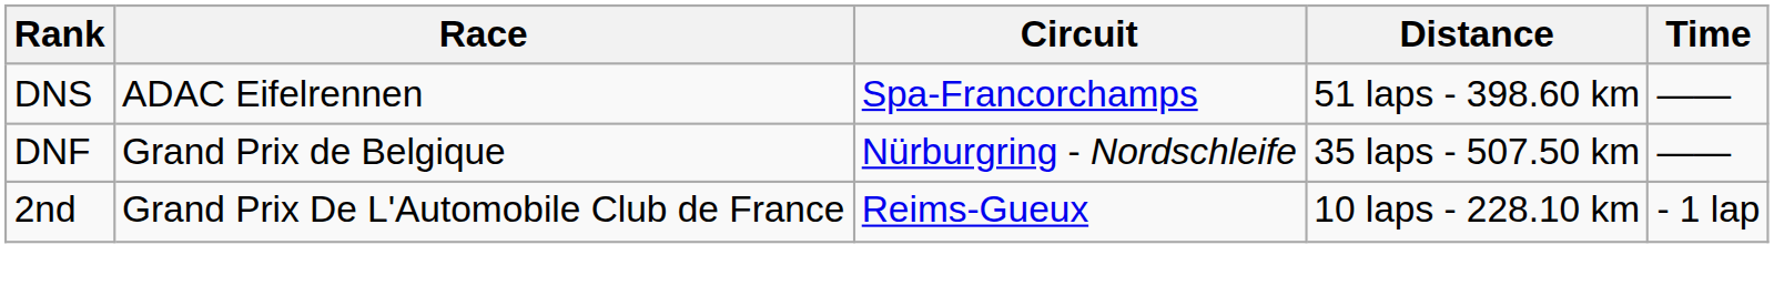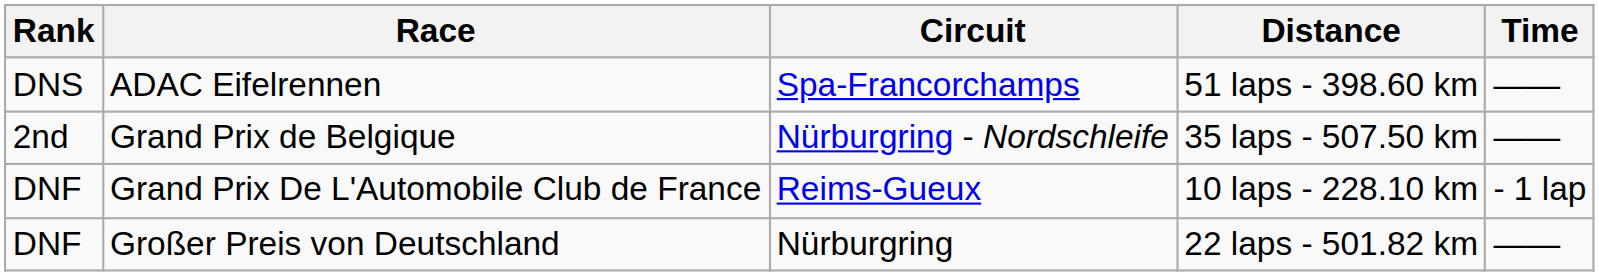Grand Prix de Belgique | Rank: DNF -> 2nd
Grand Prix De L'Automobile Club de France | Rank: 2nd -> DNF
+ row: DNF | Großer Preis von Deutschland | Nürburgring | 22 laps - 501.82 km | ——
